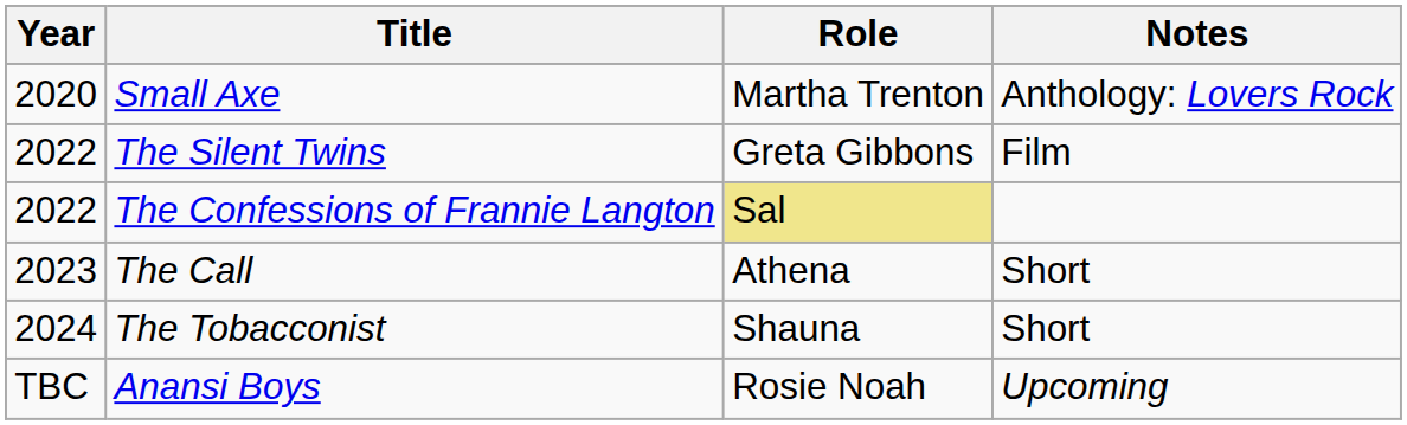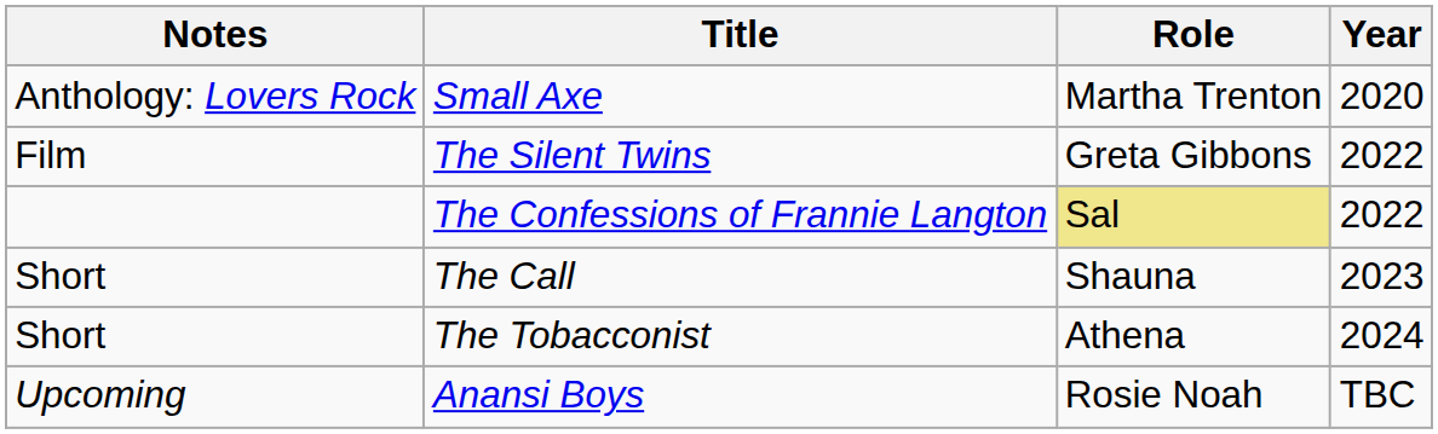columns swapped: Year <-> Notes
The Call | Role: Athena -> Shauna
The Tobacconist | Role: Shauna -> Athena
